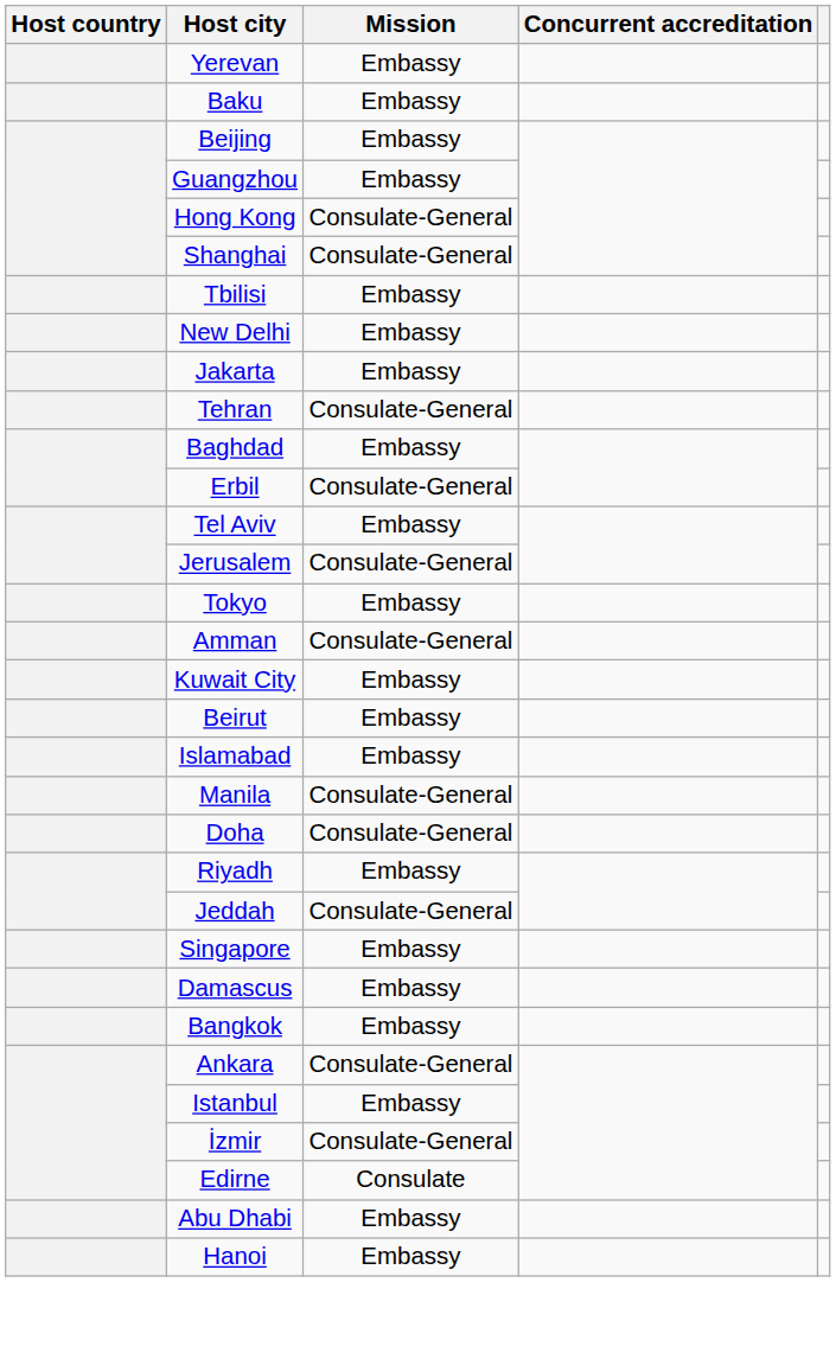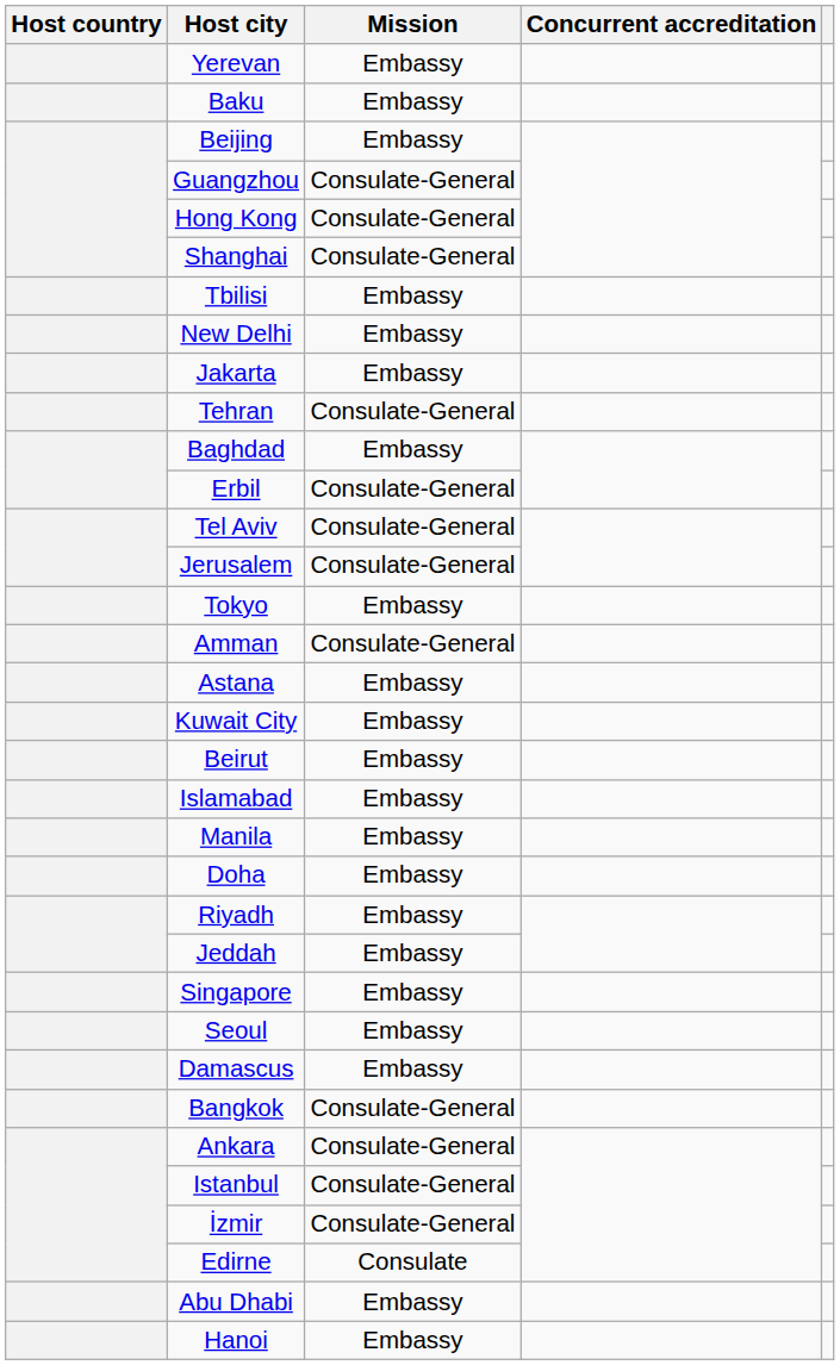Guangzhou | Mission: Embassy -> Consulate-General
Tel Aviv | Mission: Embassy -> Consulate-General
+ row: Astana | Embassy
Manila | Mission: Consulate-General -> Embassy
Doha | Mission: Consulate-General -> Embassy
Jeddah | Mission: Consulate-General -> Embassy
+ row: Seoul | Embassy
Bangkok | Mission: Embassy -> Consulate-General
Istanbul | Mission: Embassy -> Consulate-General
